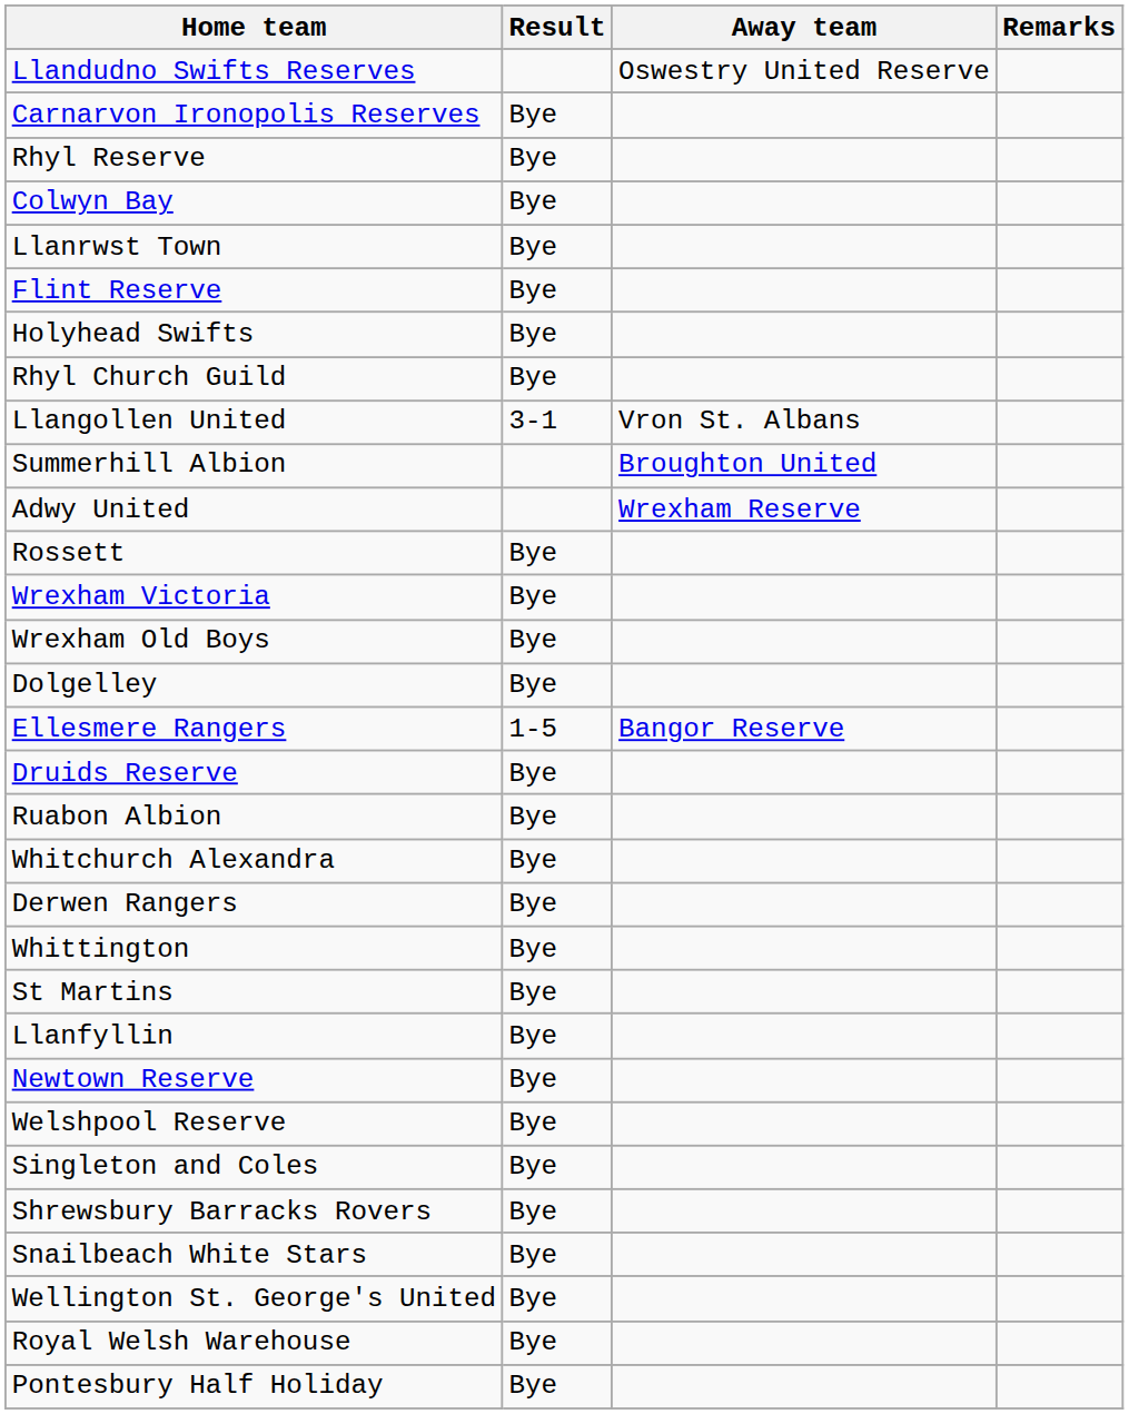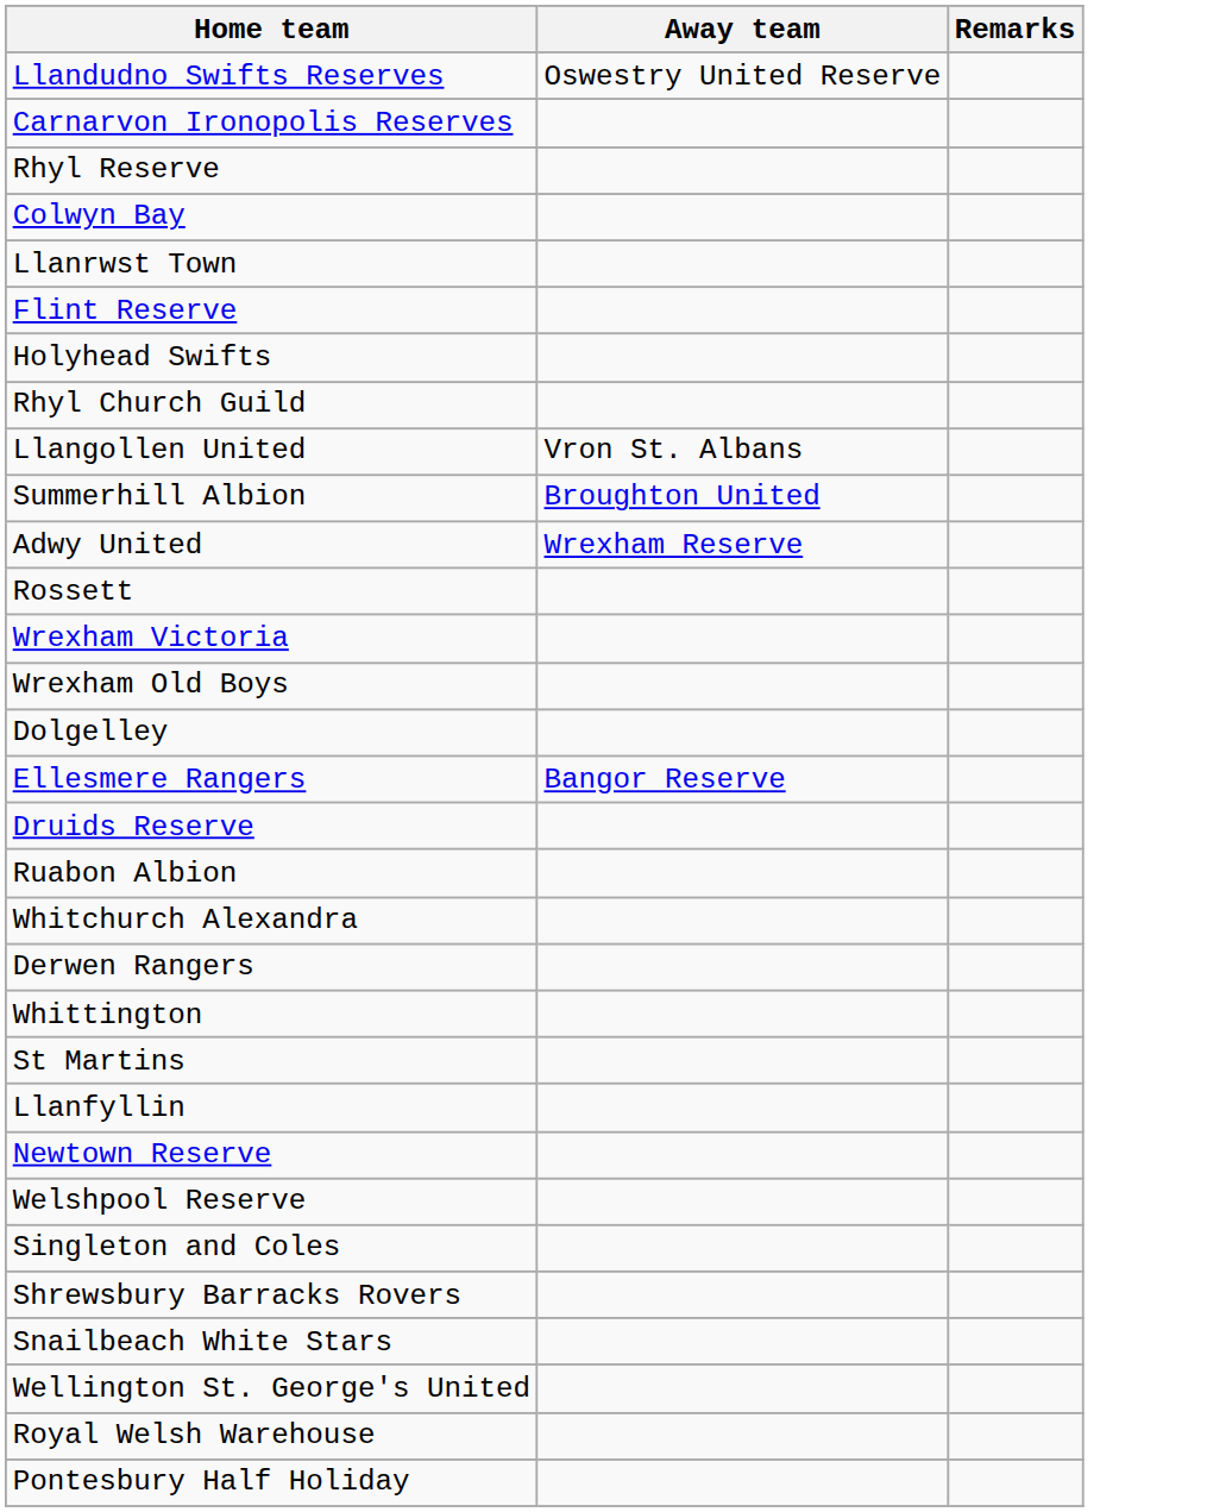- column: Result | Bye | Bye | Bye | Bye | Bye | Bye | Bye | 3-1 | Bye | Bye | Bye | Bye | 1-5 | Bye | Bye | Bye | Bye | Bye | Bye | Bye | Bye | Bye | Bye | Bye | Bye | Bye | Bye | Bye
